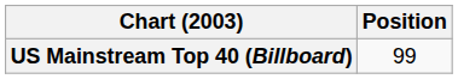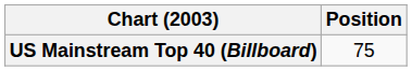US Mainstream Top 40 (Billboard) | Position: 99 -> 75
